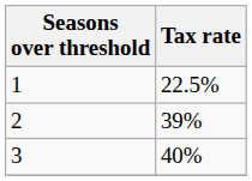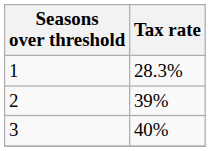1 | Tax rate: 22.5% -> 28.3%
